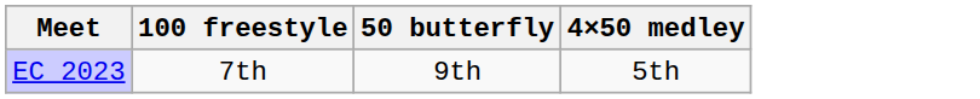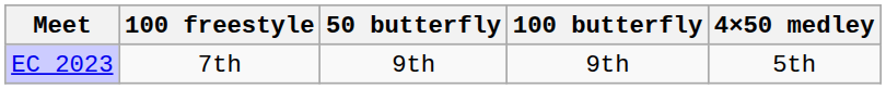+ column: 100 butterfly | 9th
